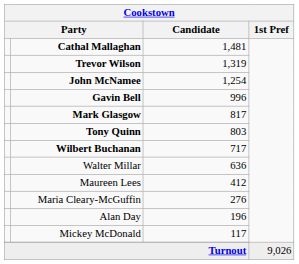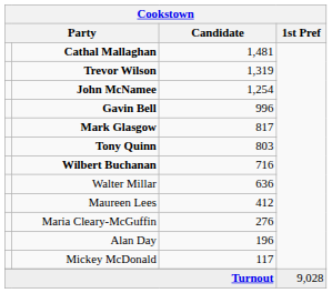Wilbert Buchanan | Candidate: 717 -> 716
Turnout | 1st Pref: 9,026 -> 9,028
